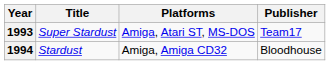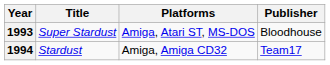1993 | Publisher: Team17 -> Bloodhouse
1994 | Publisher: Bloodhouse -> Team17
